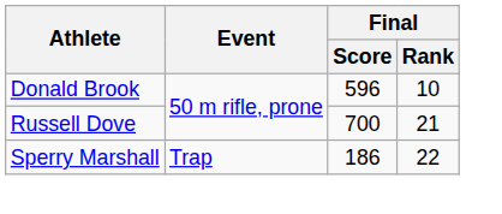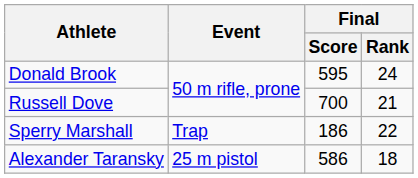Donald Brook | Final / Score: 596 -> 595
Donald Brook | Final / Rank: 10 -> 24
+ row: Alexander Taransky | 25 m pistol | 586 | 18
